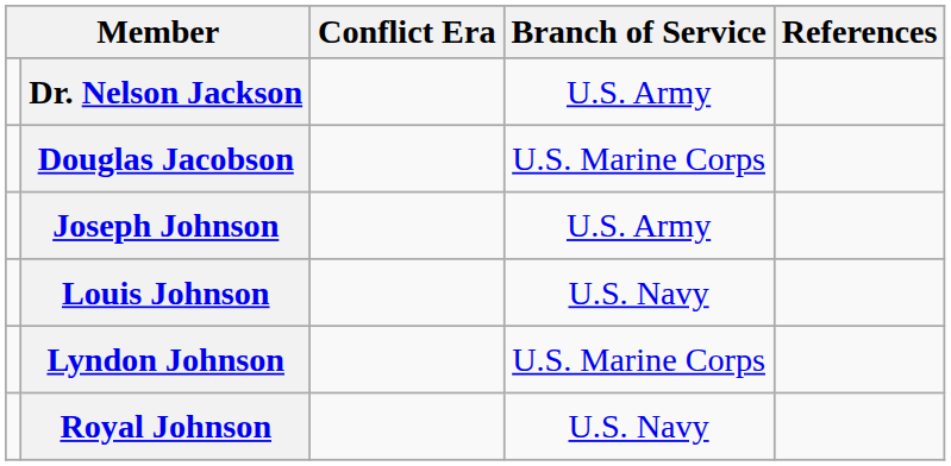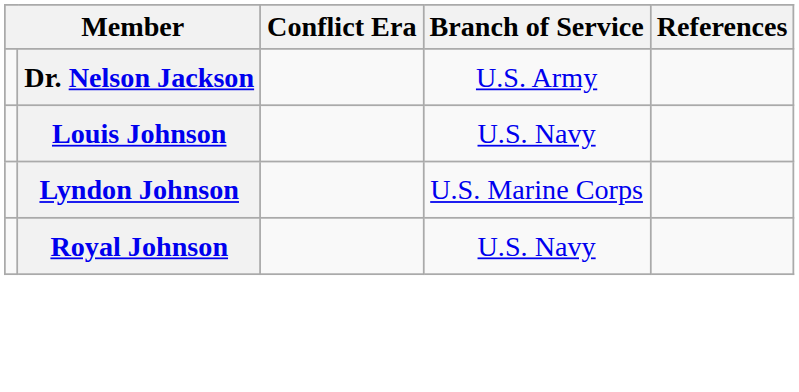- row: Douglas Jacobson | U.S. Marine Corps
- row: Joseph Johnson | U.S. Army
